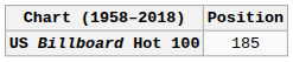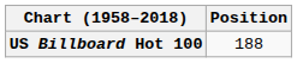US Billboard Hot 100 | Position: 185 -> 188
